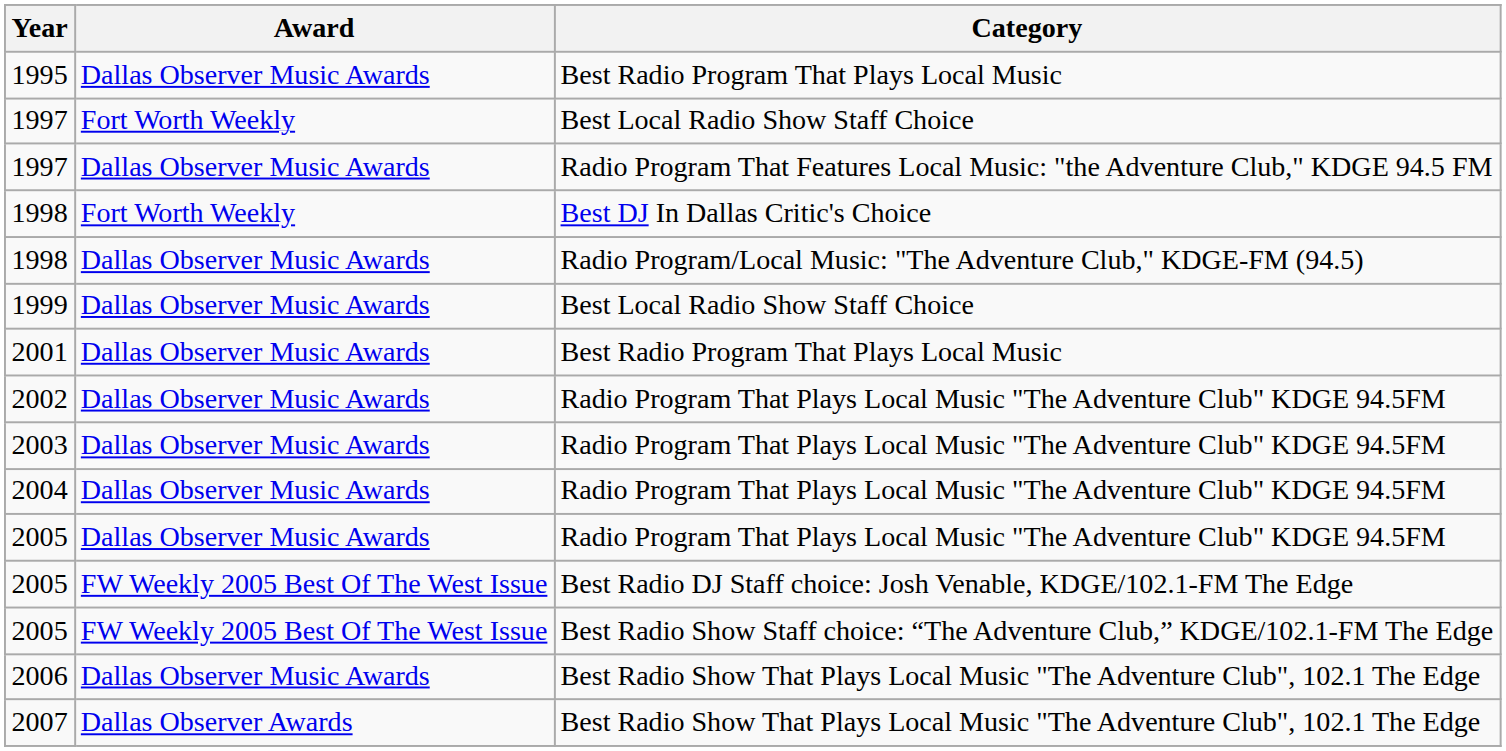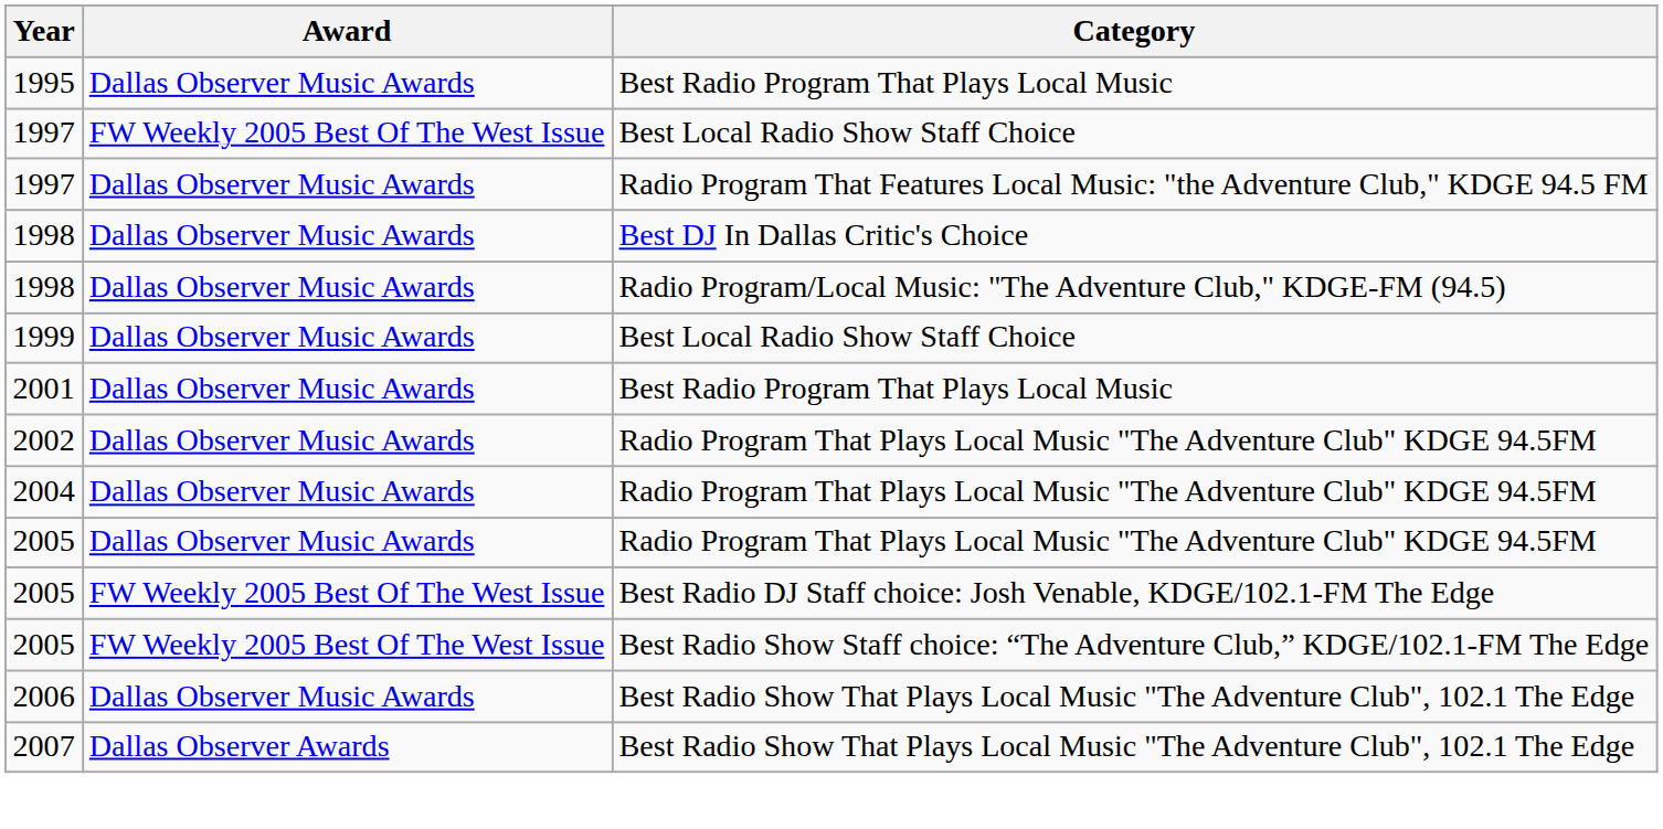1997 / Best Local Radio Show Staff Choice | Award: Fort Worth Weekly -> FW Weekly 2005 Best Of The West Issue
1998 / Best DJ In Dallas Critic's Choice | Award: Fort Worth Weekly -> Dallas Observer Music Awards
- row: 2003 | Dallas Observer Music Awards | Radio Program That Plays Local Music "The Adventure Club" KDGE 94.5FM
